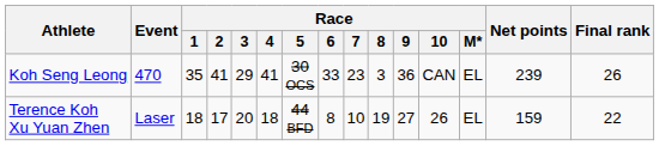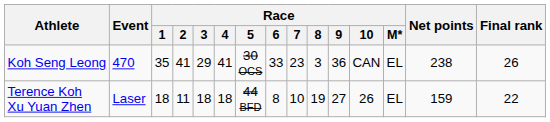Koh Seng Leong | Net points: 239 -> 238
Terence Koh Xu Yuan Zhen | Race / 2: 17 -> 11
Terence Koh Xu Yuan Zhen | Race / 3: 20 -> 18
